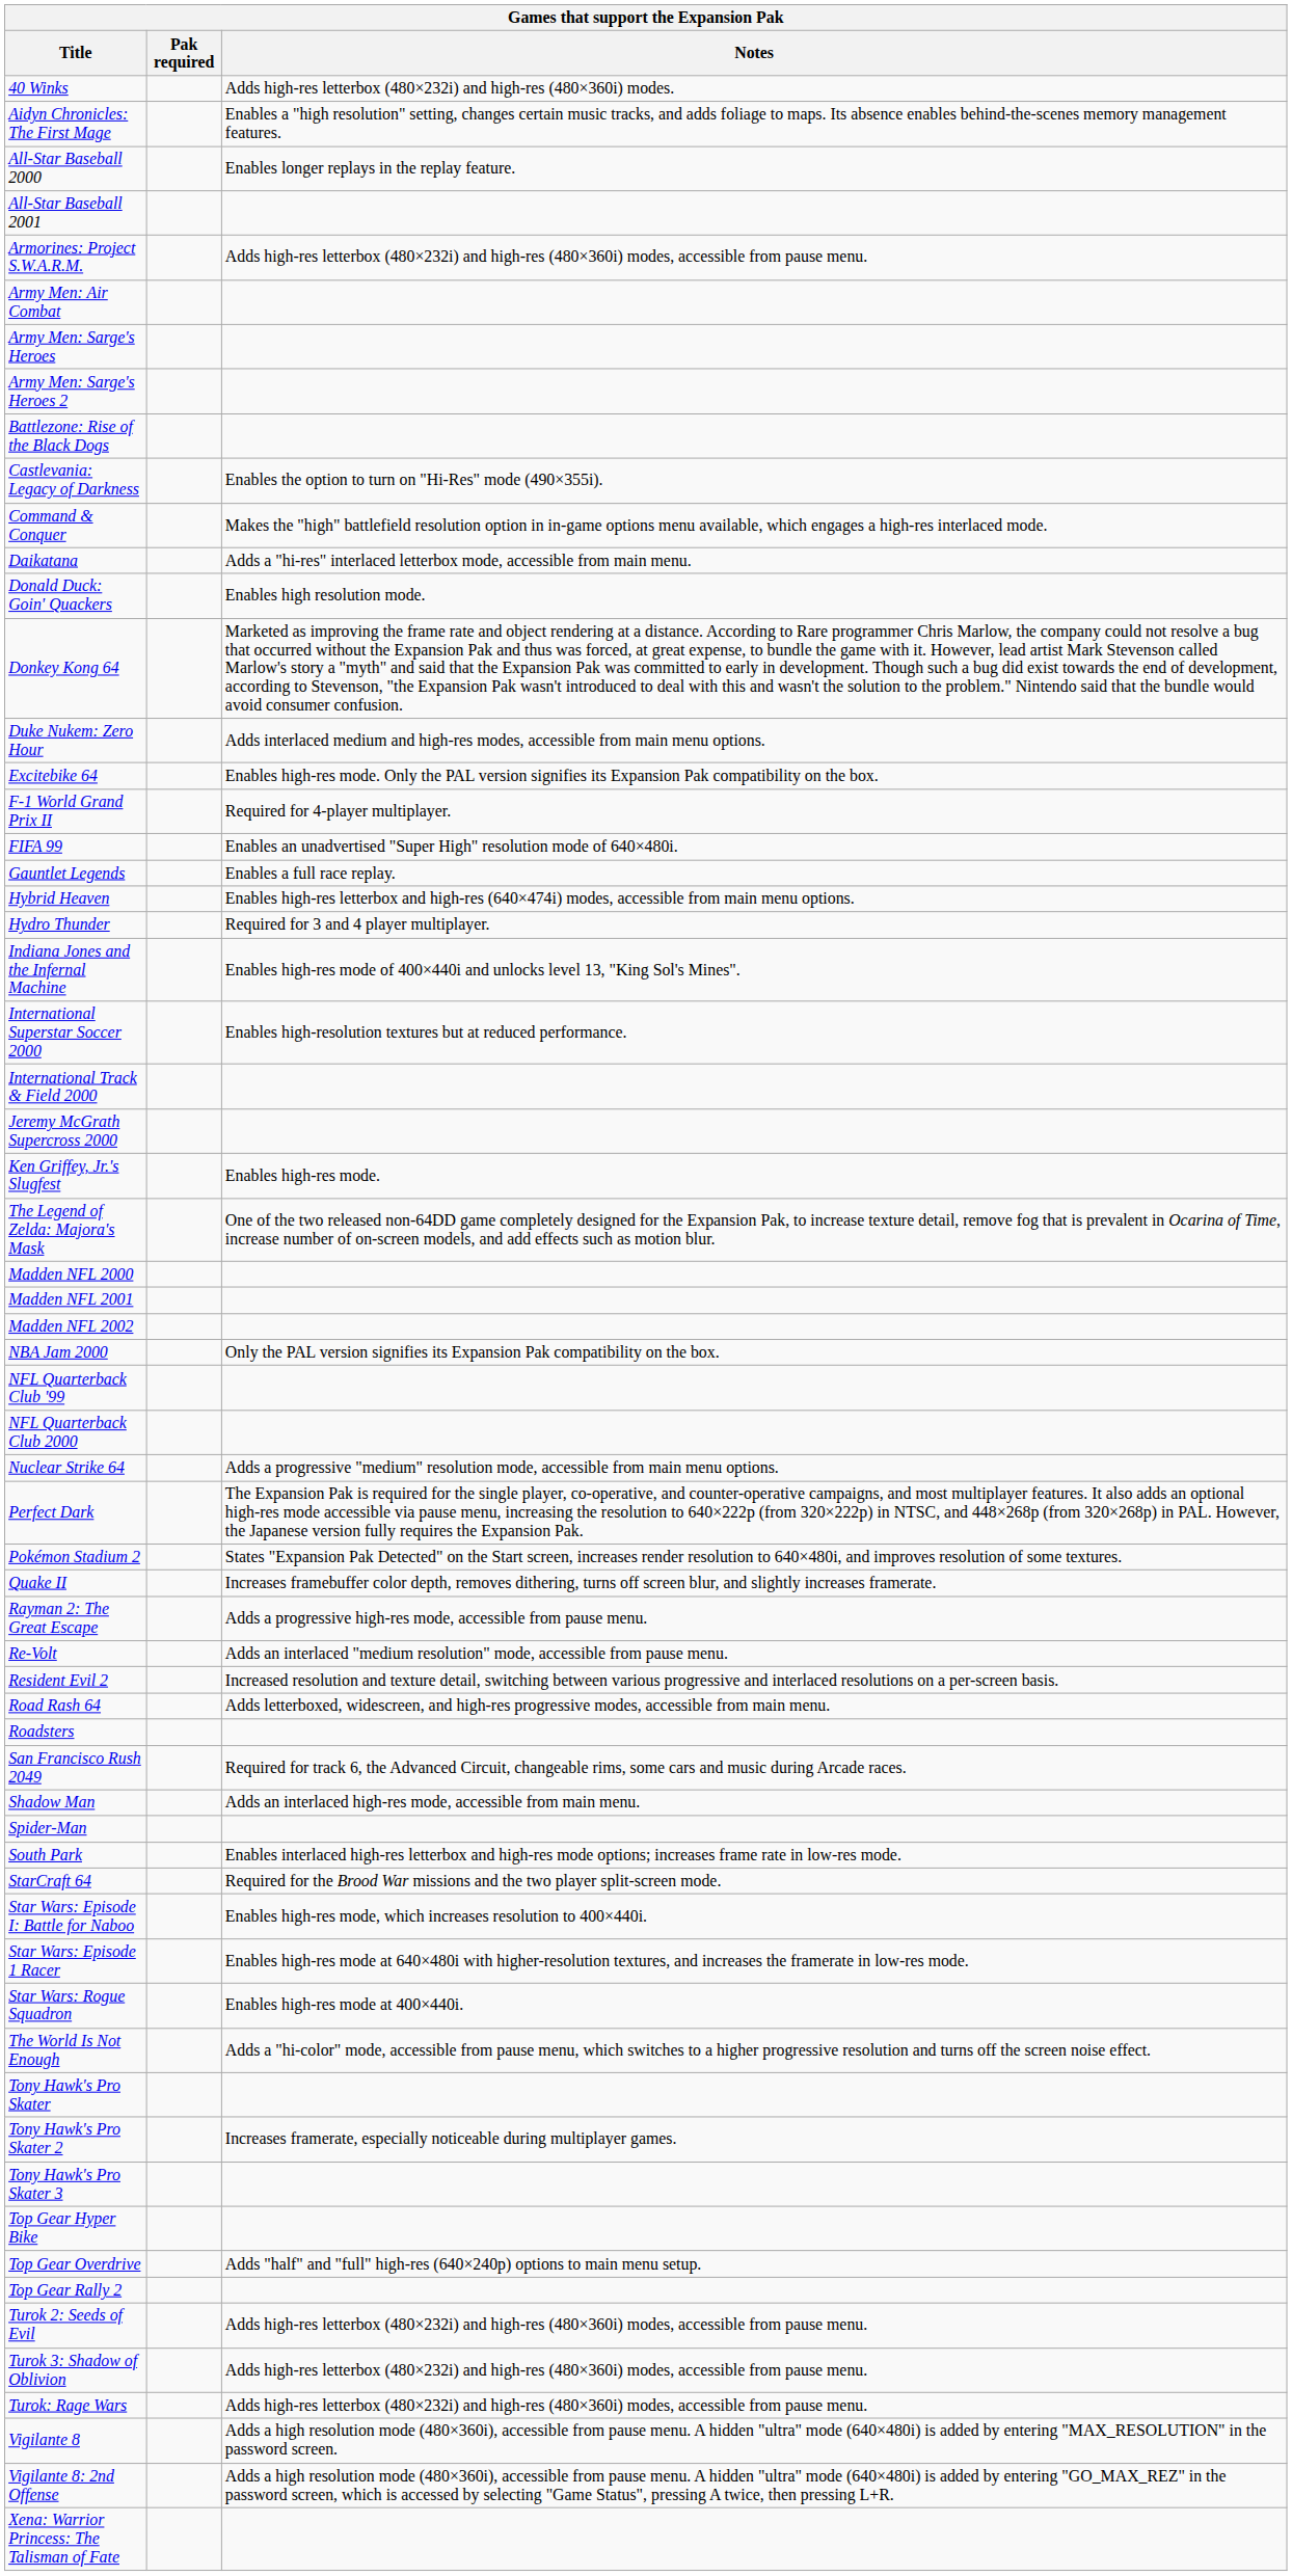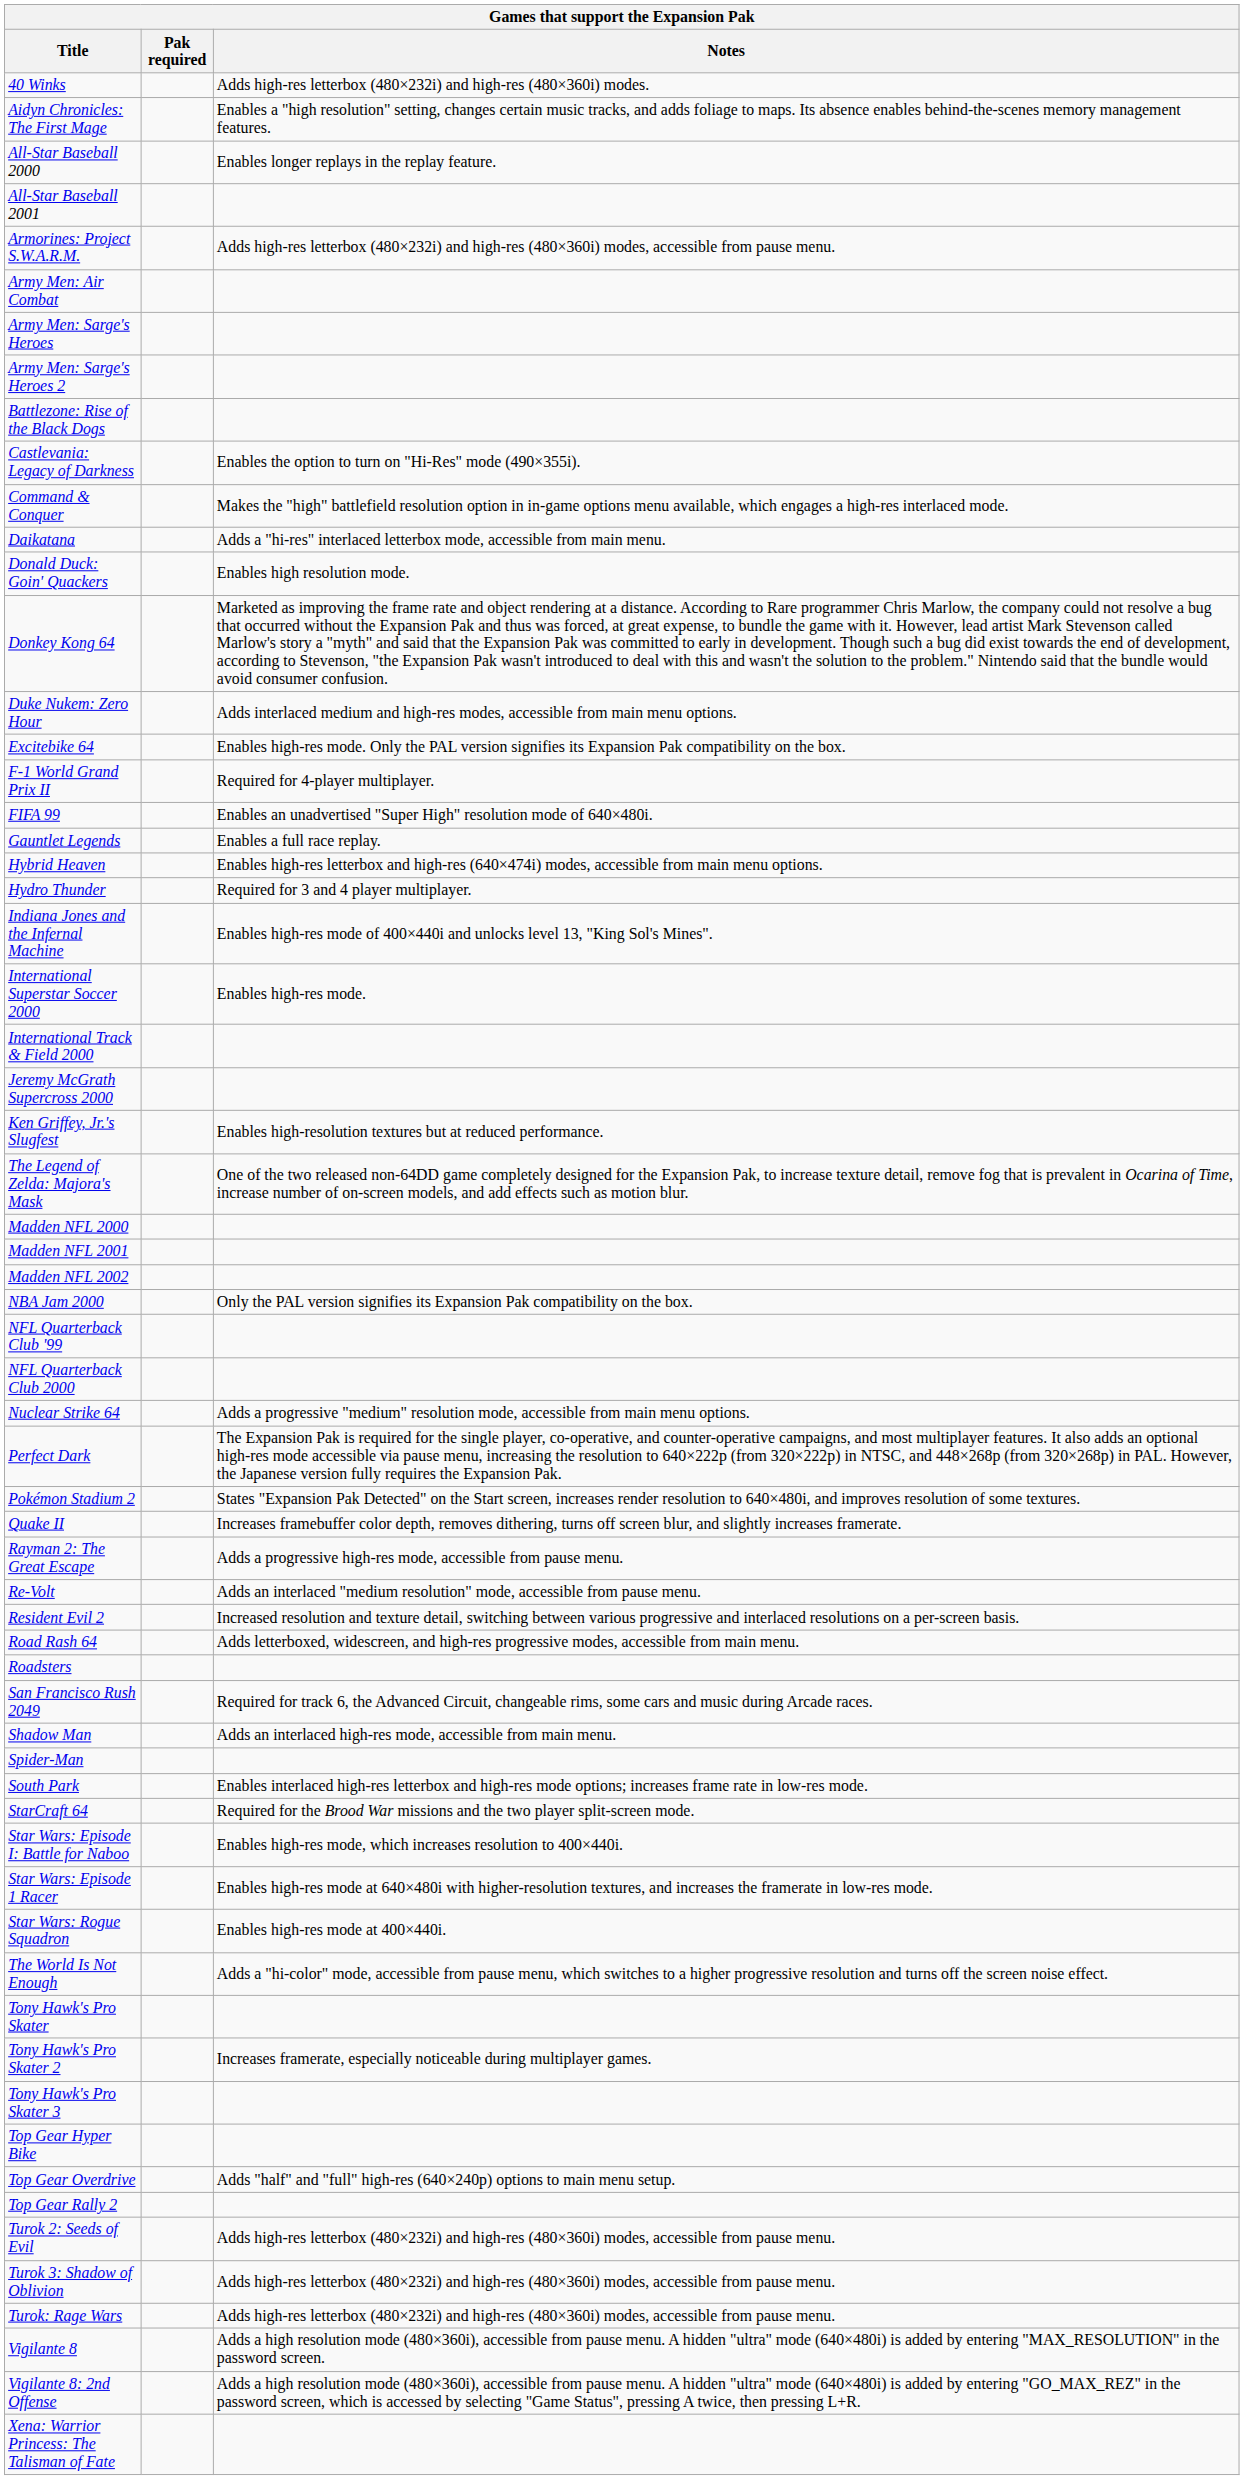International Superstar Soccer 2000 | Notes: Enables high-resolution textures but at reduced performance. -> Enables high-res mode.
Ken Griffey, Jr.'s Slugfest | Notes: Enables high-res mode. -> Enables high-resolution textures but at reduced performance.
